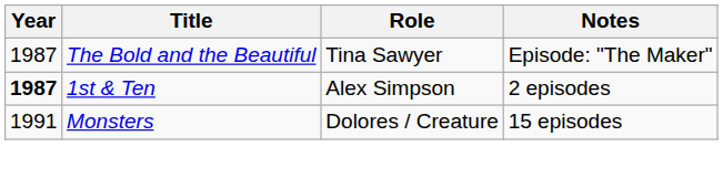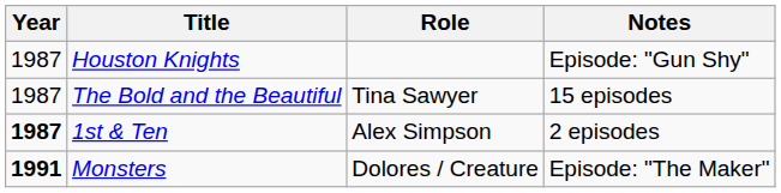+ row: 1987 | Houston Knights | Episode: "Gun Shy"
The Bold and the Beautiful | Notes: Episode: "The Maker" -> 15 episodes
Monsters | Year: normal -> bold
Monsters | Notes: 15 episodes -> Episode: "The Maker"
